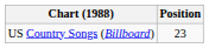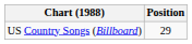US Country Songs (Billboard) | Position: 23 -> 29
